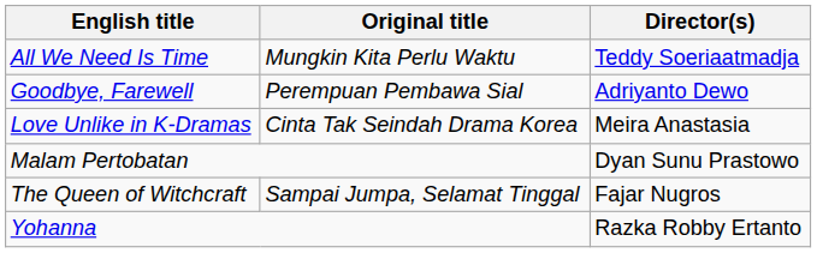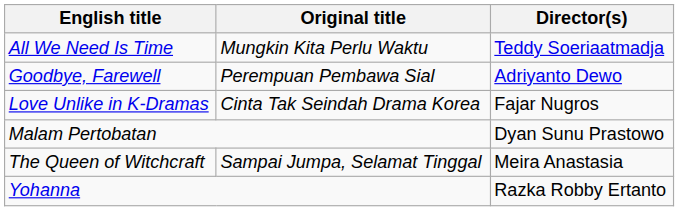Love Unlike in K-Dramas | Director(s): Meira Anastasia -> Fajar Nugros
The Queen of Witchcraft | Director(s): Fajar Nugros -> Meira Anastasia
